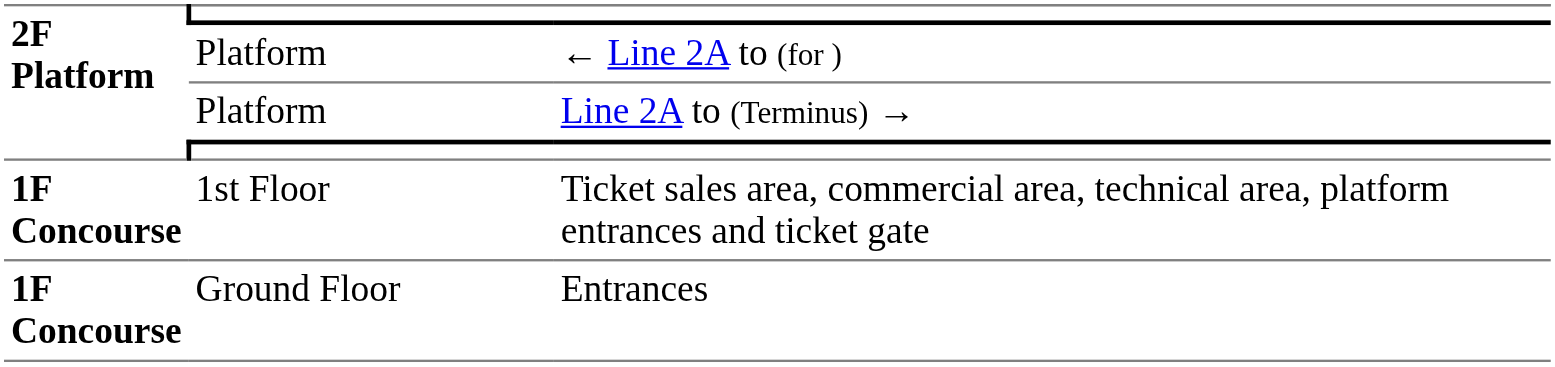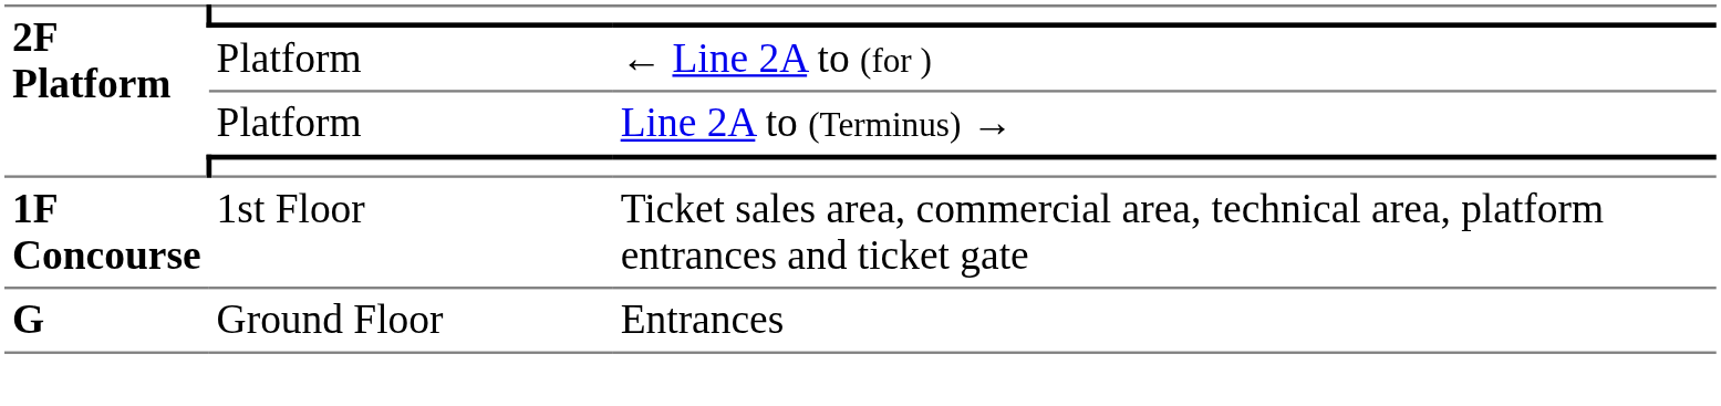Entrances | 2F Platform: 1F Concourse -> G
